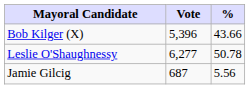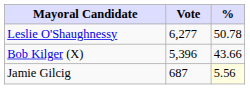rows swapped: Leslie O'Shaughnessy <-> Bob Kilger (X)
Jamie Gilcig | %: no background -> lightyellow background
